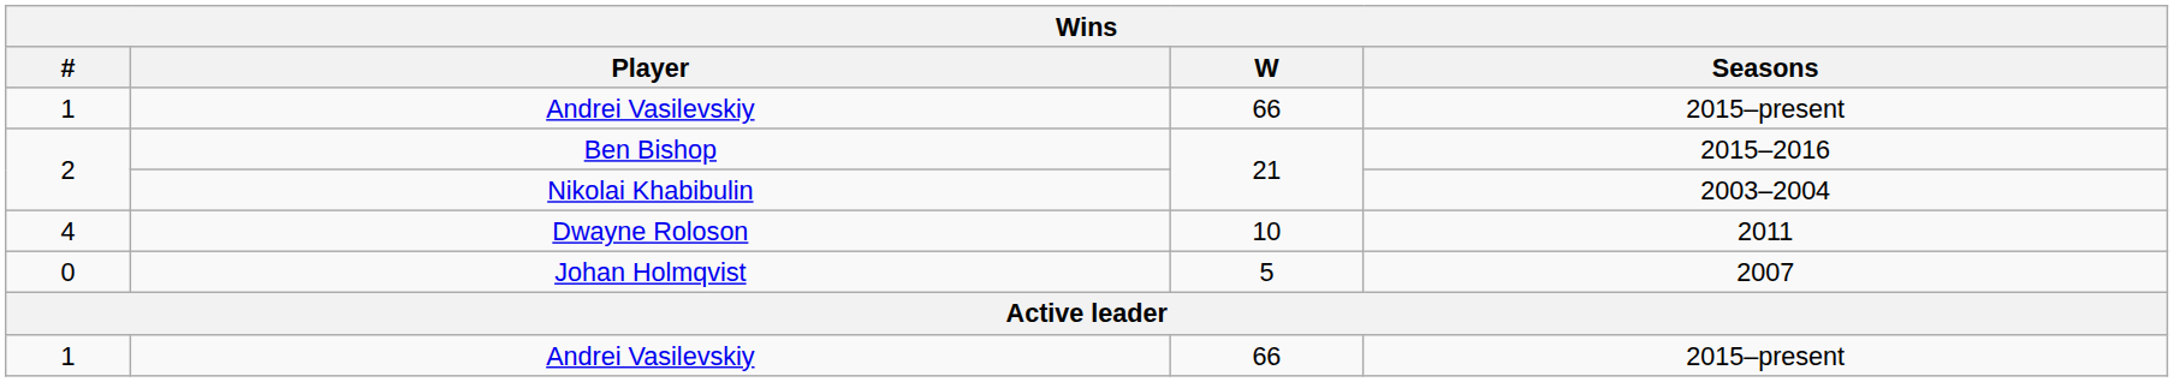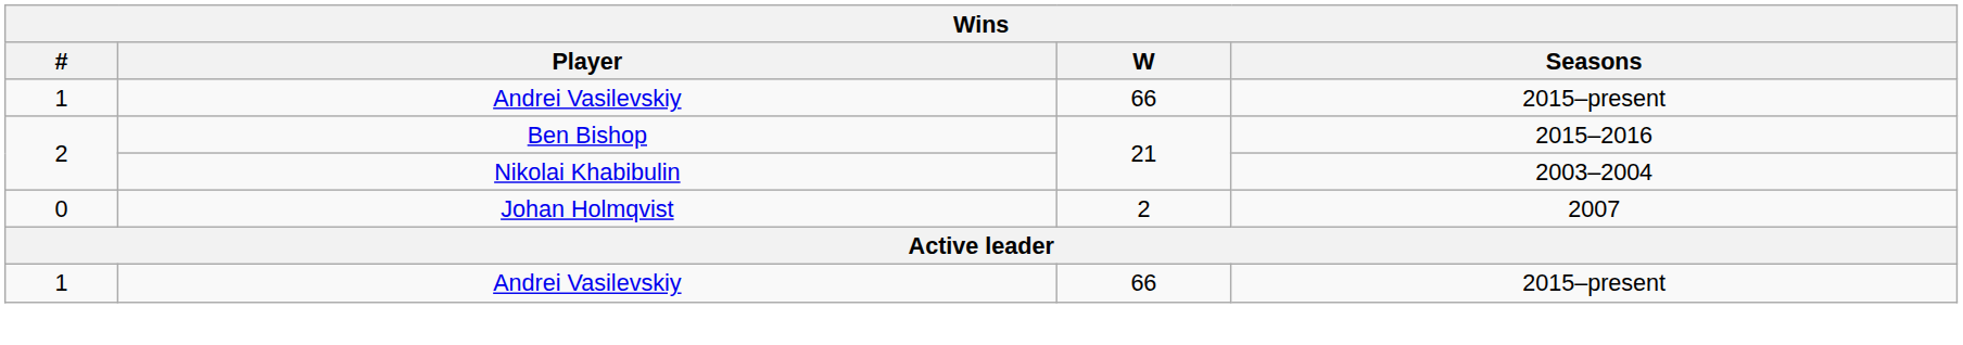- row: 4 | Dwayne Roloson | 10 | 2011
Johan Holmqvist | W: 5 -> 2
